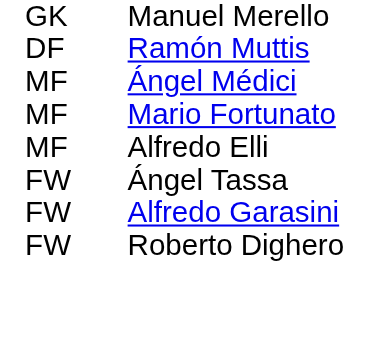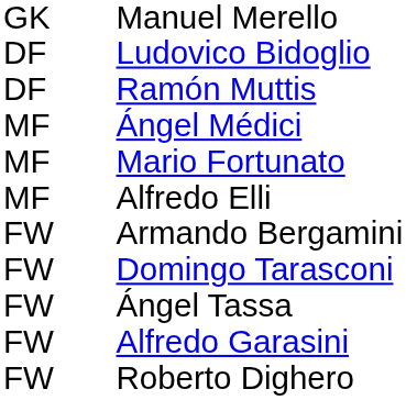+ row: DF | Ludovico Bidoglio
+ row: FW | Armando Bergamini
+ row: FW | Domingo Tarasconi
